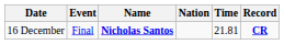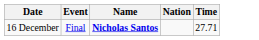- column: Record | CR
16 December | Time: 21.81 -> 27.71
